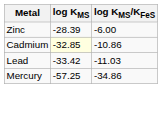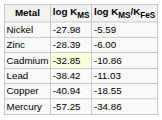+ row: Nickel | -27.98 | -5.59
Lead | log KMS: -33.42 -> -38.42
+ row: Copper | -40.94 | -18.55
